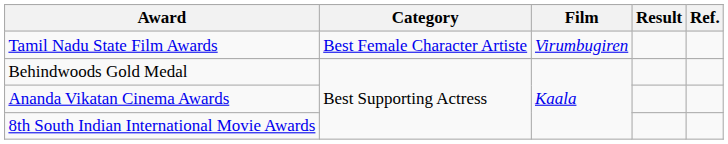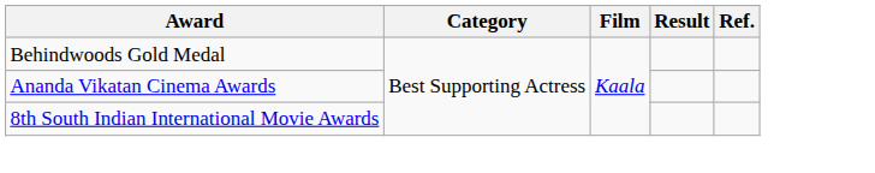- row: Tamil Nadu State Film Awards | Best Female Character Artiste | Virumbugiren
